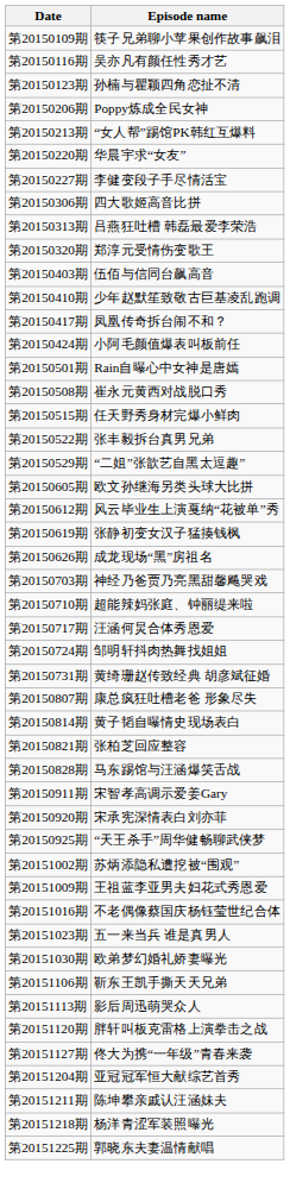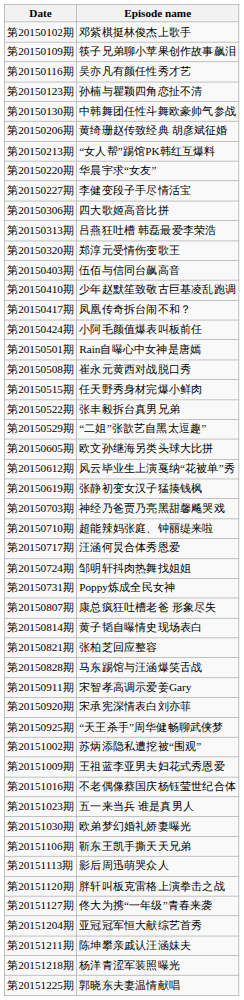+ row: 第20150102期 | 邓紫棋挺林俊杰上歌手
+ row: 第20150130期 | 中韩舞团任性斗舞欧豪帅气参战
第20150206期 | Episode name: Poppy炼成全民女神 -> 黄绮珊赵传致经典 胡彦斌征婚
- row: 第20150626期 | 成龙现场“黑”房祖名
第20150731期 | Episode name: 黄绮珊赵传致经典 胡彦斌征婚 -> Poppy炼成全民女神
